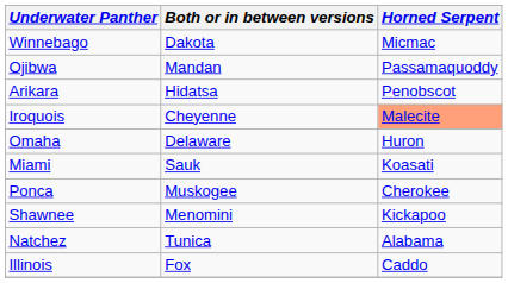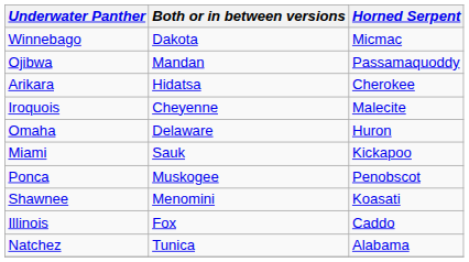Arikara | Horned Serpent: Penobscot -> Cherokee
Iroquois | Horned Serpent: lightsalmon background -> no background
Miami | Horned Serpent: Koasati -> Kickapoo
Ponca | Horned Serpent: Cherokee -> Penobscot
Shawnee | Horned Serpent: Kickapoo -> Koasati
rows swapped: Natchez <-> Illinois
